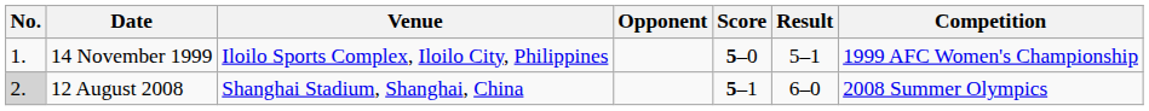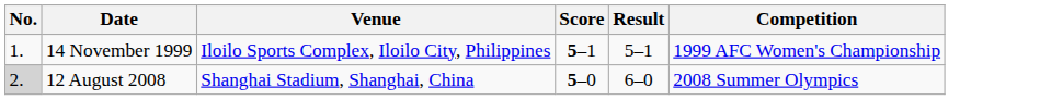- column: Opponent
14 November 1999 | Score: 5–0 -> 5–1
12 August 2008 | Score: 5–1 -> 5–0
